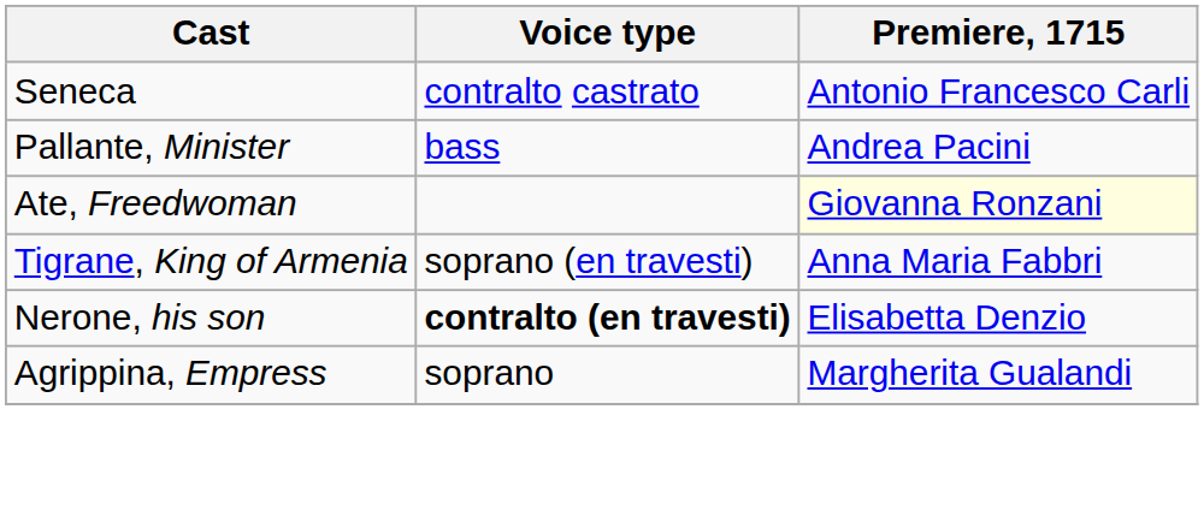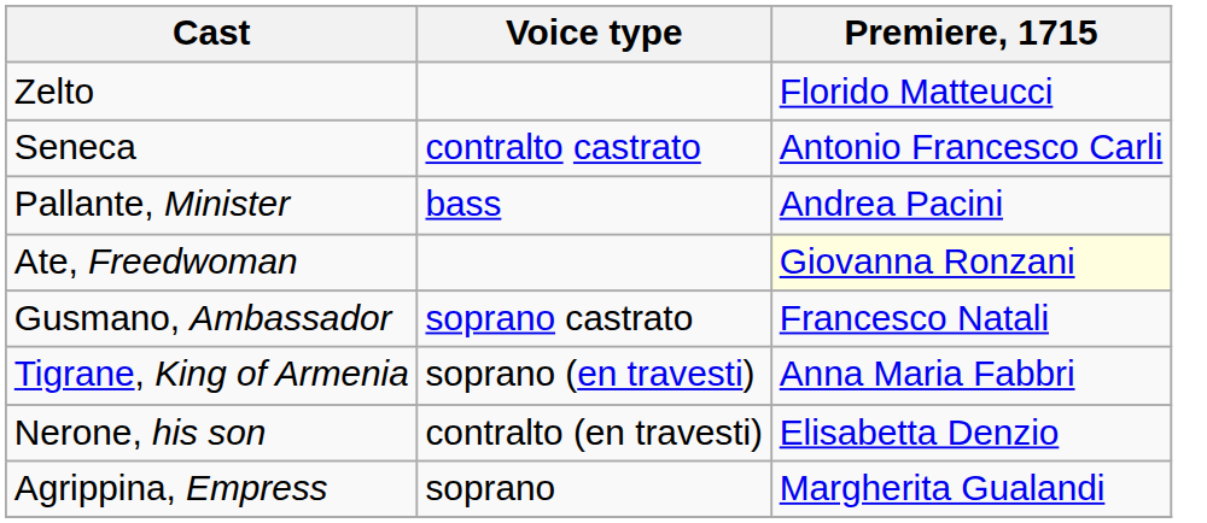+ row: Zelto | Florido Matteucci
+ row: Gusmano, Ambassador | soprano castrato | Francesco Natali
Nerone, his son | Voice type: bold -> normal
